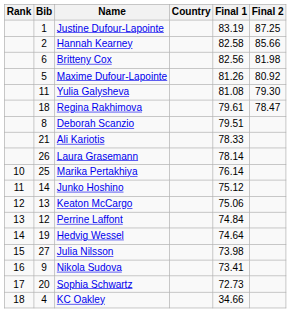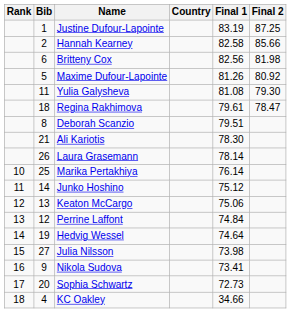Ali Kariotis | Final 1: 78.33 -> 78.30
